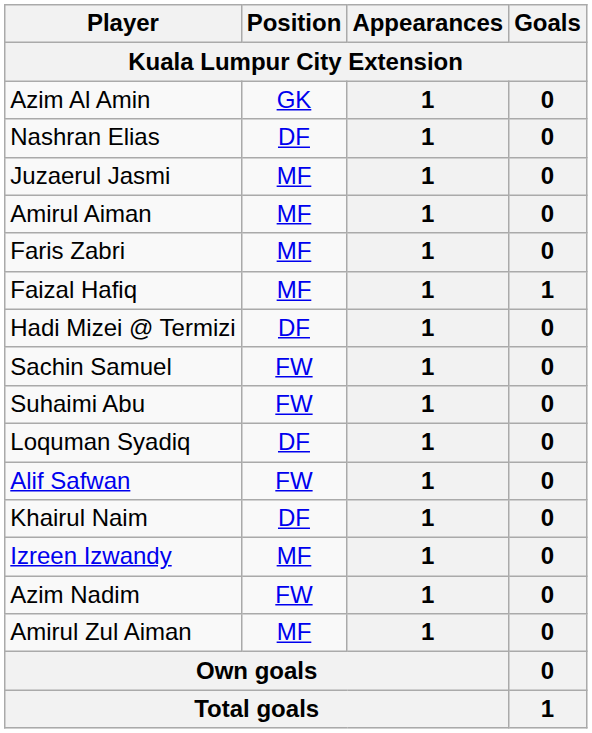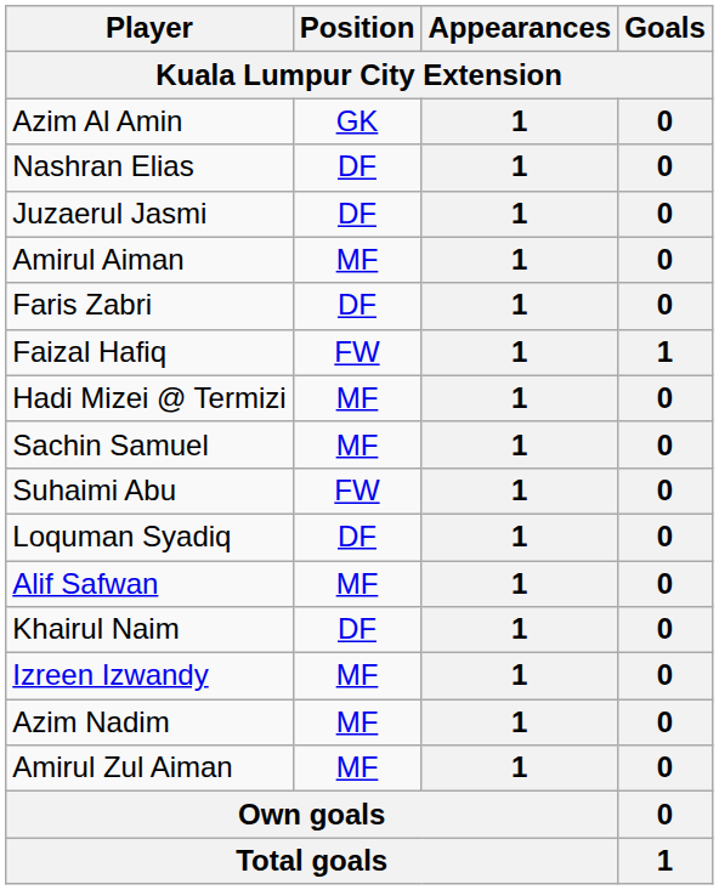Juzaerul Jasmi | Position: MF -> DF
Faris Zabri | Position: MF -> DF
Faizal Hafiq | Position: MF -> FW
Hadi Mizei @ Termizi | Position: DF -> MF
Sachin Samuel | Position: FW -> MF
Alif Safwan | Position: FW -> MF
Azim Nadim | Position: FW -> MF
